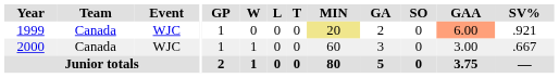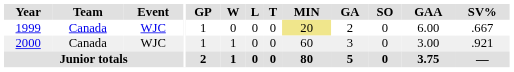1999 | GAA: lightsalmon background -> no background
1999 | SV%: .921 -> .667
2000 | SV%: .667 -> .921
